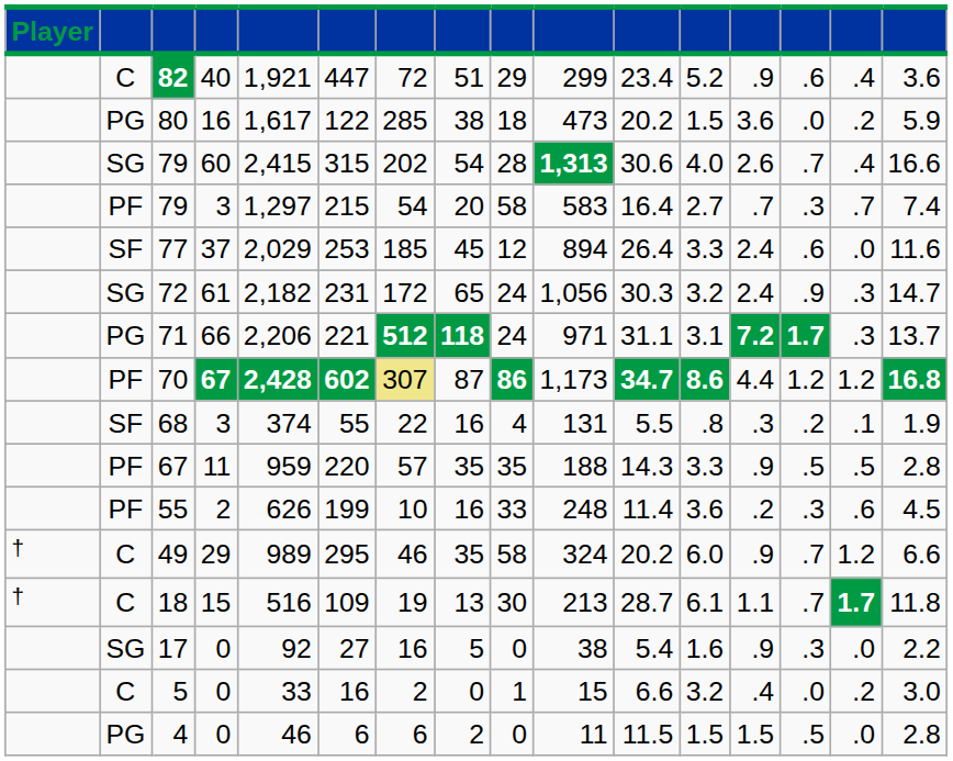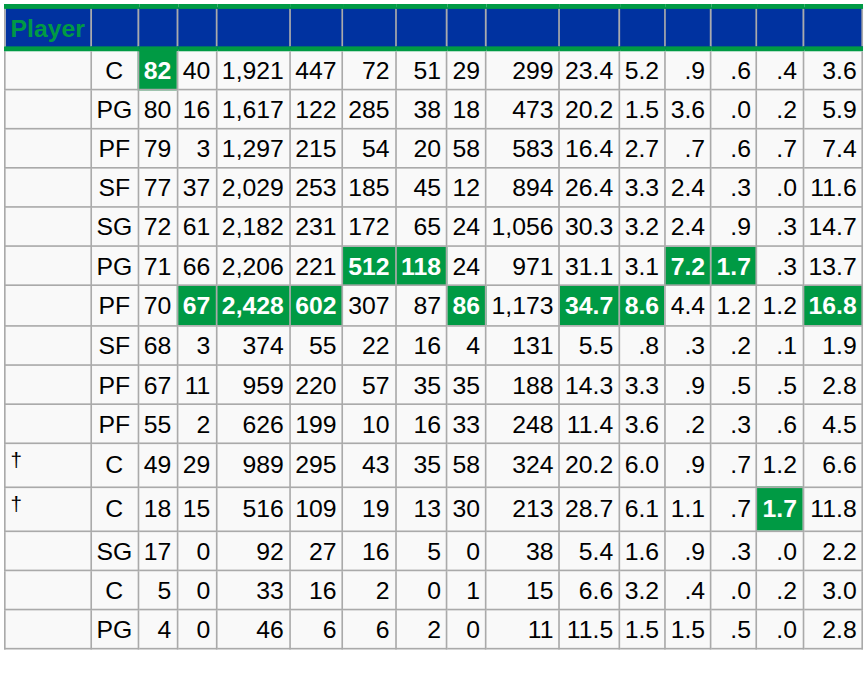- row: SG | 79 | 60 | 2,415 | 315 | 202 | 54 | 28 | 1,313 | 30.6 | 4.0 | 2.6 | .7 | .4 | 16.6
79 / 3 | column 14: .3 -> .6
77 | column 14: .6 -> .3
70 | column 7: khaki background -> no background
49 | column 7: 46 -> 43
